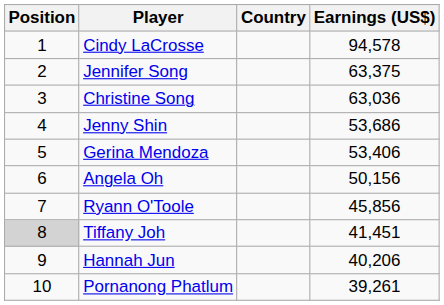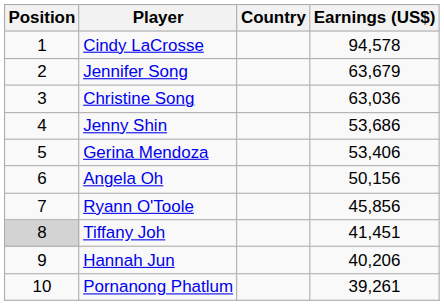Jennifer Song | Earnings (US$): 63,375 -> 63,679
